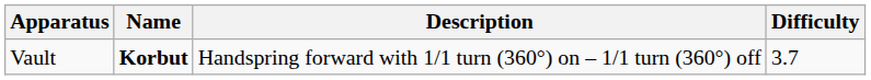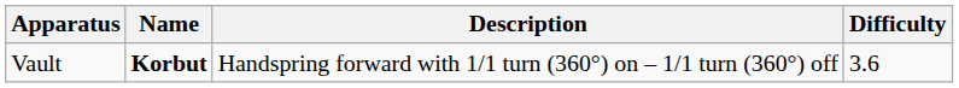Vault | Difficulty: 3.7 -> 3.6
